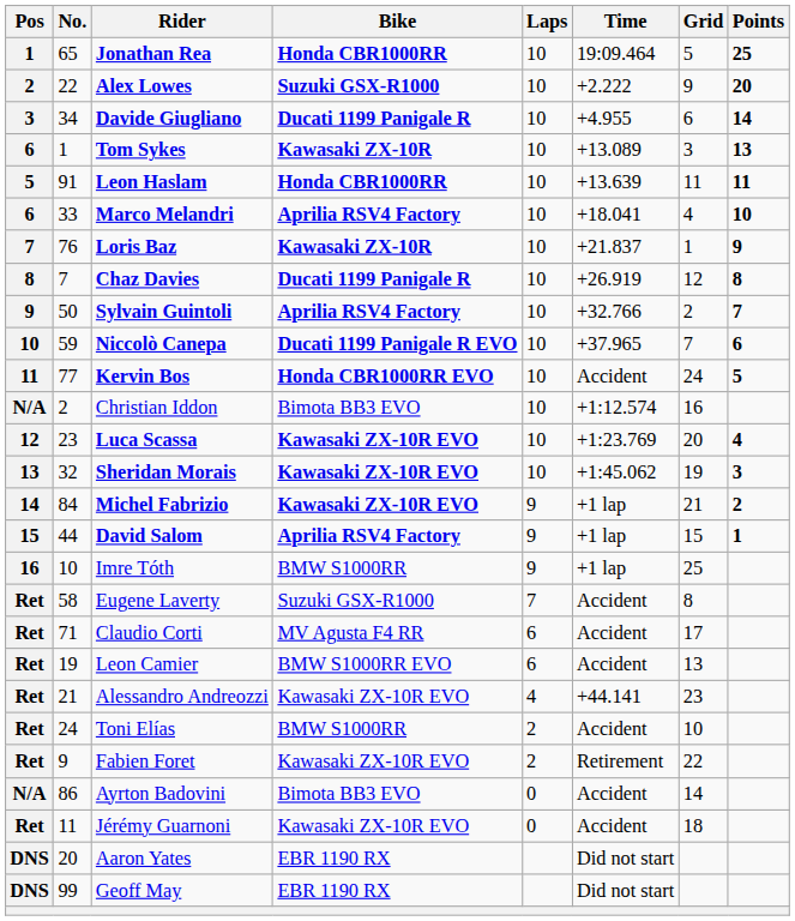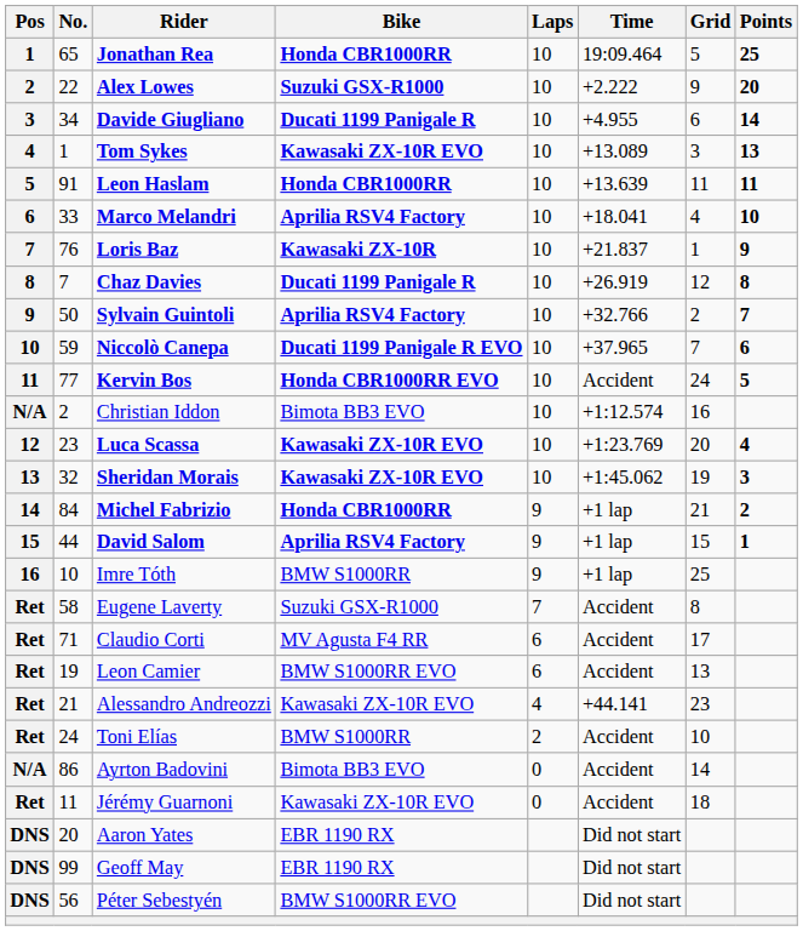Tom Sykes | Pos: 6 -> 4
Tom Sykes | Bike: Kawasaki ZX-10R -> Kawasaki ZX-10R EVO
Michel Fabrizio | Bike: Kawasaki ZX-10R EVO -> Honda CBR1000RR
- row: Ret | 9 | Fabien Foret | Kawasaki ZX-10R EVO | 2 | Retirement | 22
+ row: DNS | 56 | Péter Sebestyén | BMW S1000RR EVO | Did not start
